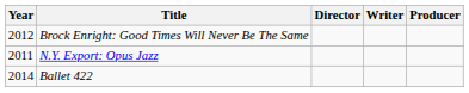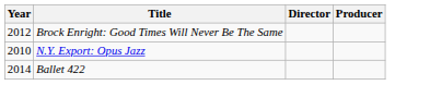- column: Writer
N.Y. Export: Opus Jazz | Year: 2011 -> 2010
